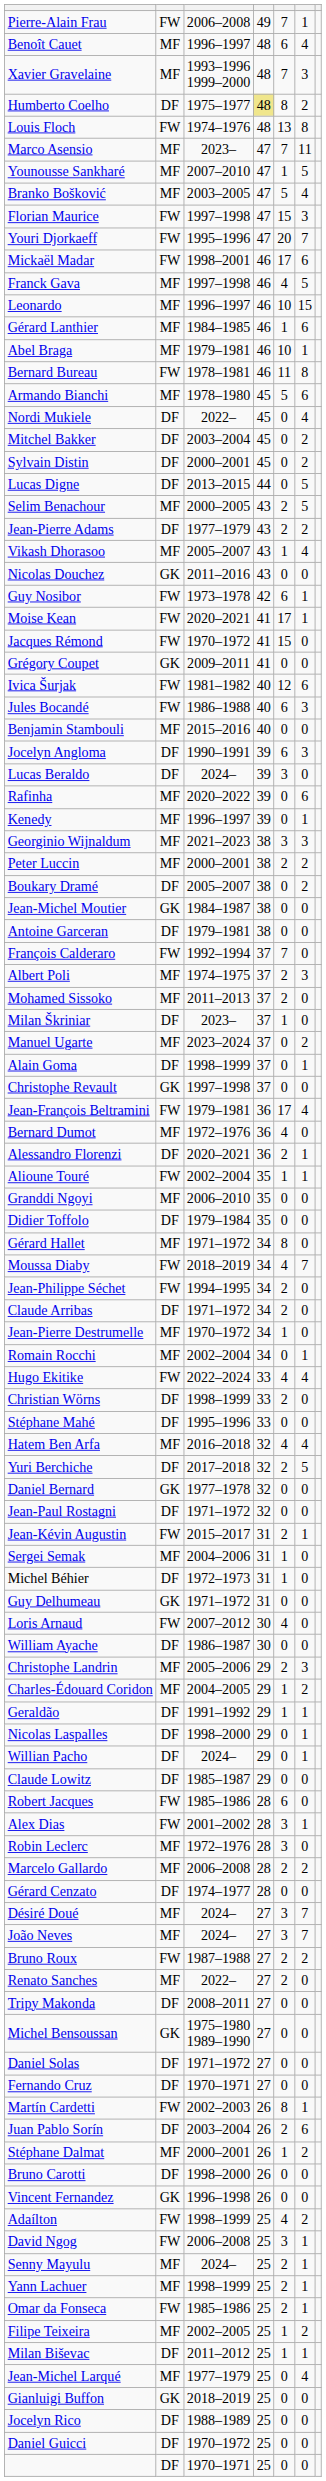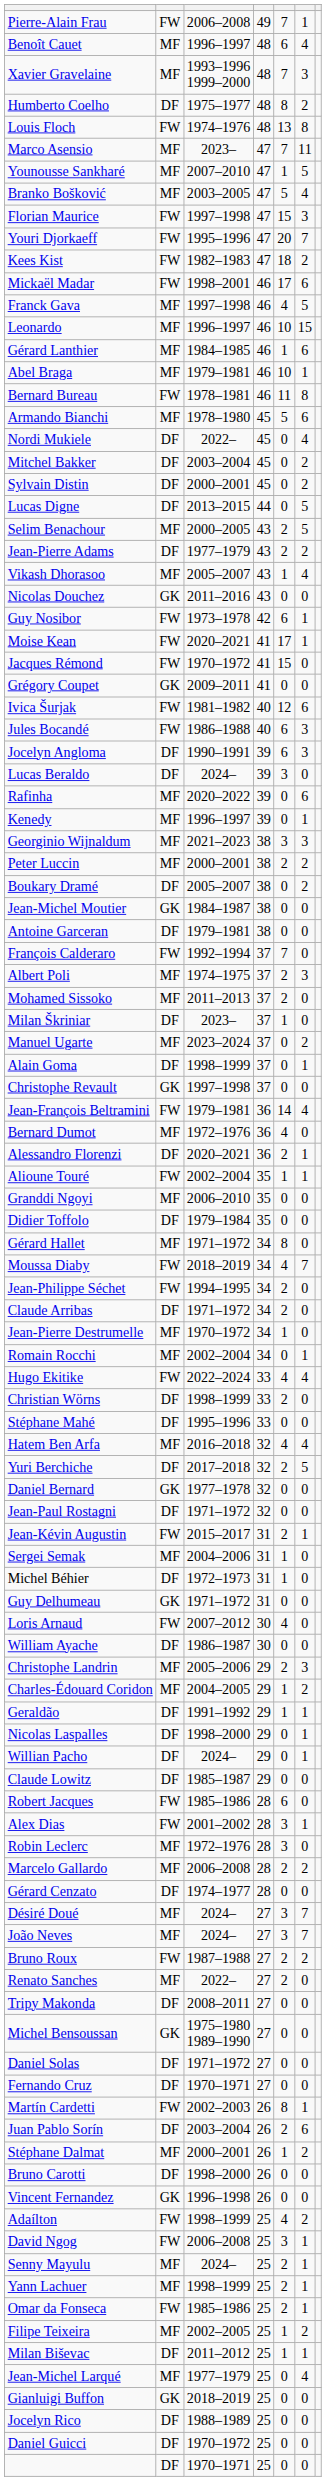Humberto Coelho | column 4: khaki background -> no background
+ row: Kees Kist | FW | 1982–1983 | 47 | 18 | 2
- row: Benjamin Stambouli | MF | 2015–2016 | 40 | 0 | 0
Jean-François Beltramini | column 5: 17 -> 14
